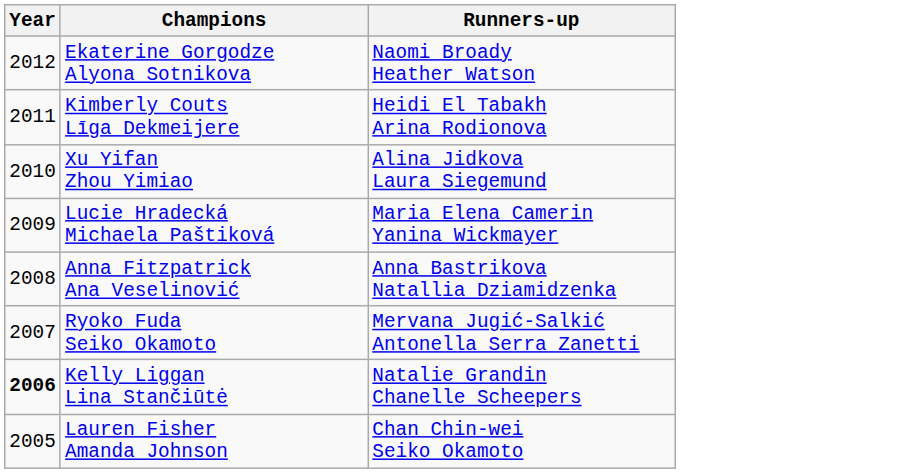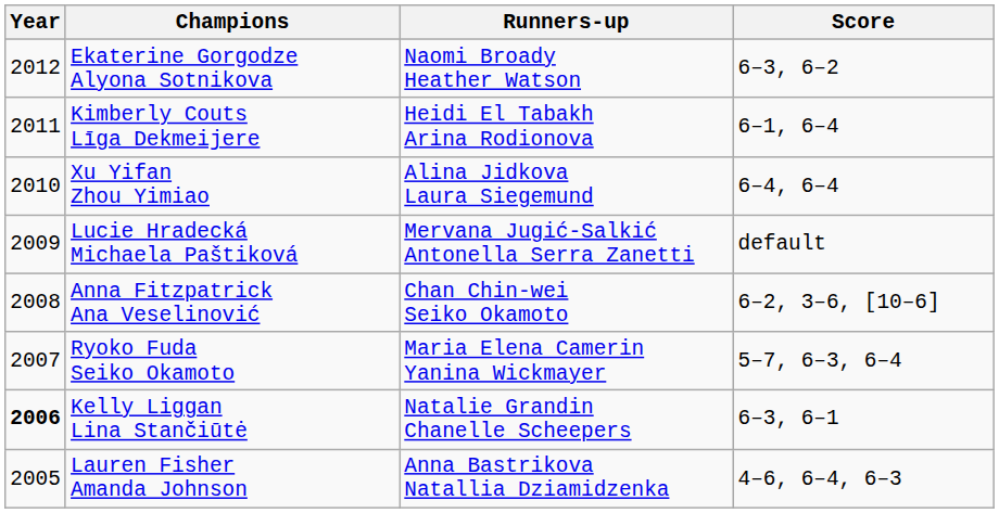+ column: Score | 6–3, 6–2 | 6–1, 6–4 | 6–4, 6–4 | default | 6–2, 3–6, [10–6] | 5–7, 6–3, 6–4 | 6–3, 6–1 | 4–6, 6–4, 6–3
Lucie Hradecká Michaela Paštiková | Runners-up: Maria Elena Camerin Yanina Wickmayer -> Mervana Jugić-Salkić Antonella Serra Zanetti
Anna Fitzpatrick Ana Veselinović | Runners-up: Anna Bastrikova Natallia Dziamidzenka -> Chan Chin-wei Seiko Okamoto
Ryoko Fuda Seiko Okamoto | Runners-up: Mervana Jugić-Salkić Antonella Serra Zanetti -> Maria Elena Camerin Yanina Wickmayer
Lauren Fisher Amanda Johnson | Runners-up: Chan Chin-wei Seiko Okamoto -> Anna Bastrikova Natallia Dziamidzenka
